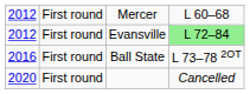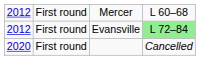- row: 2016 | First round | Ball State | L 73–78 2OT
